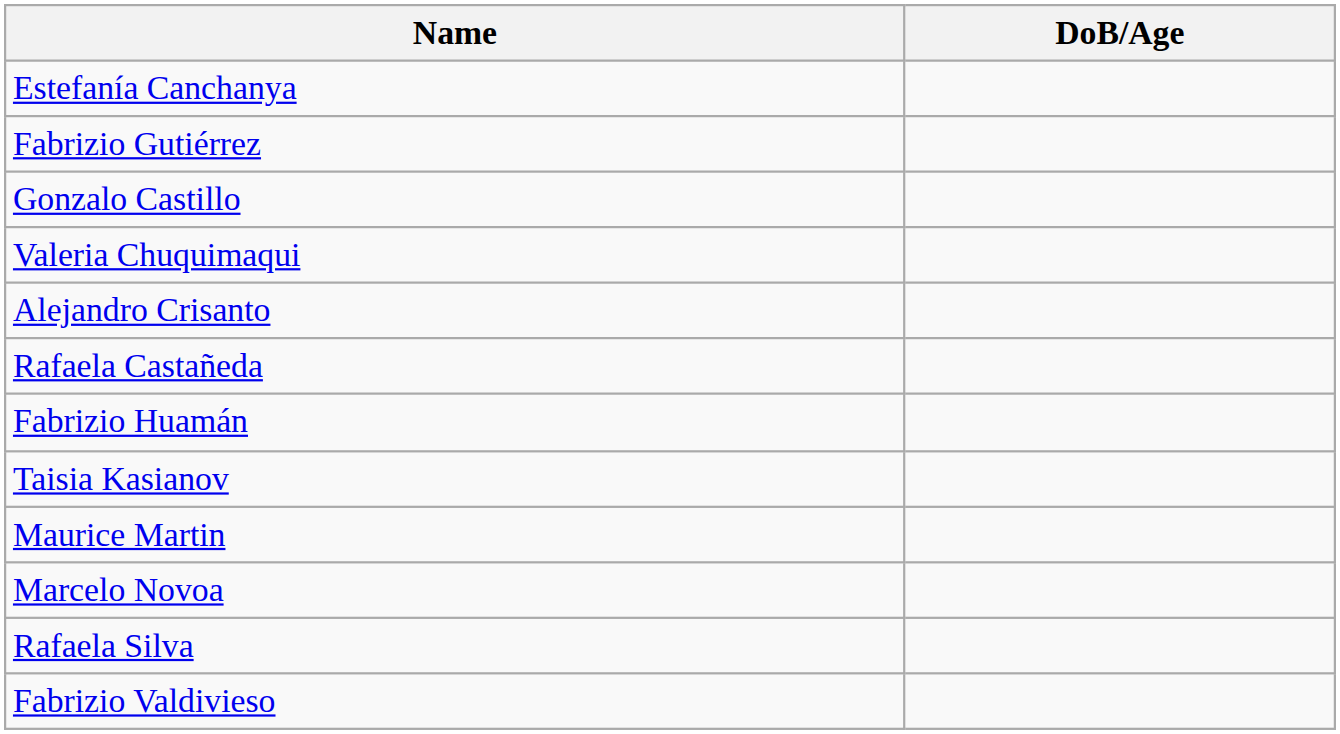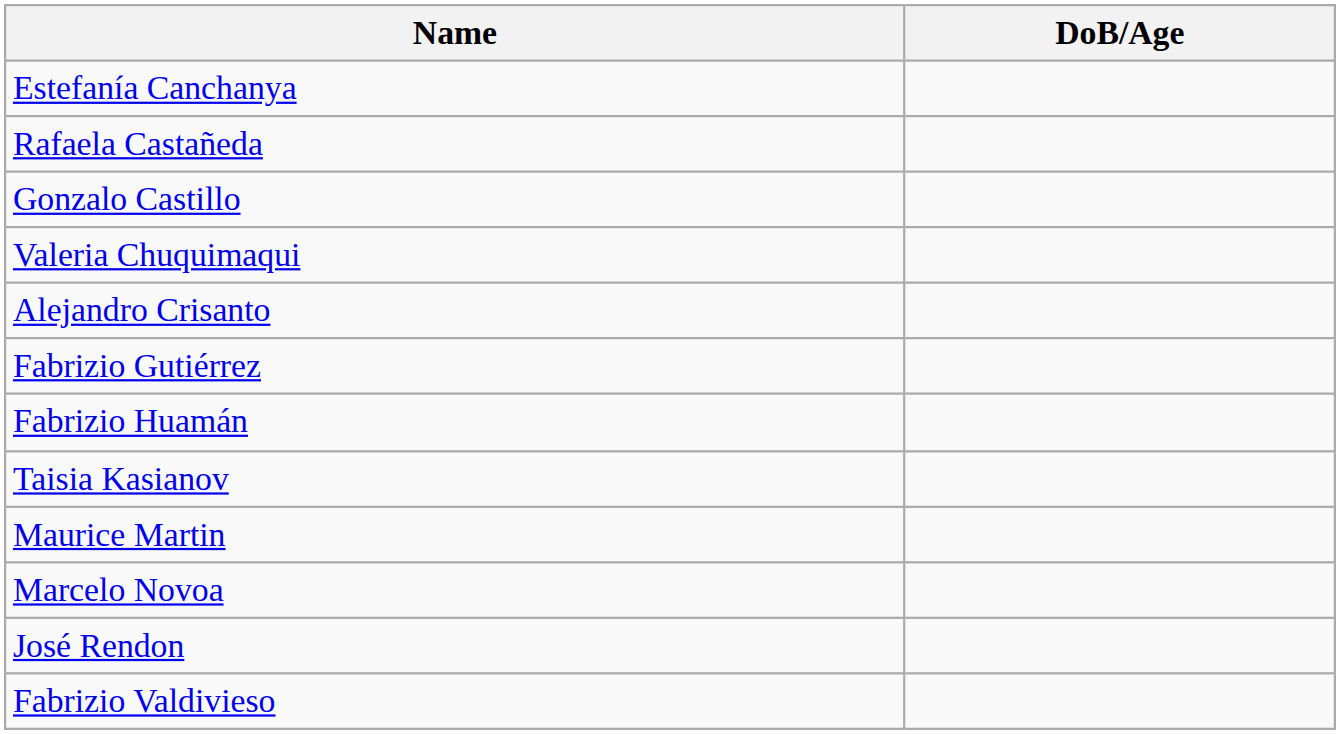rows swapped: Rafaela Castañeda <-> Fabrizio Gutiérrez
+ row: José Rendon
- row: Rafaela Silva
